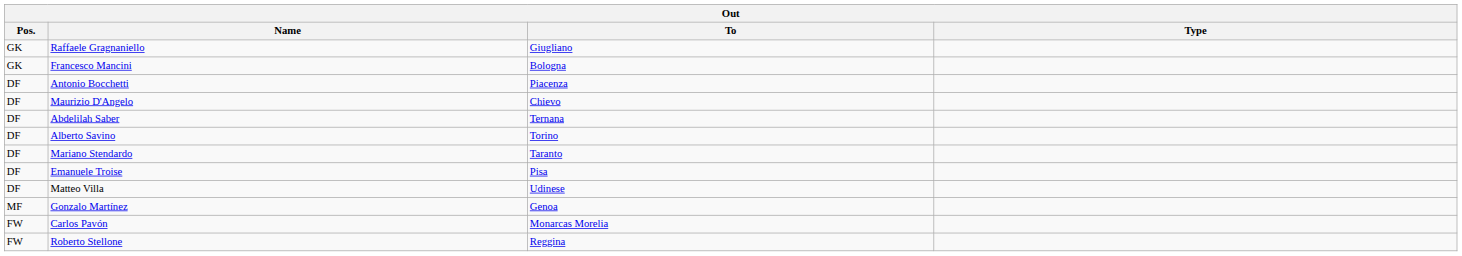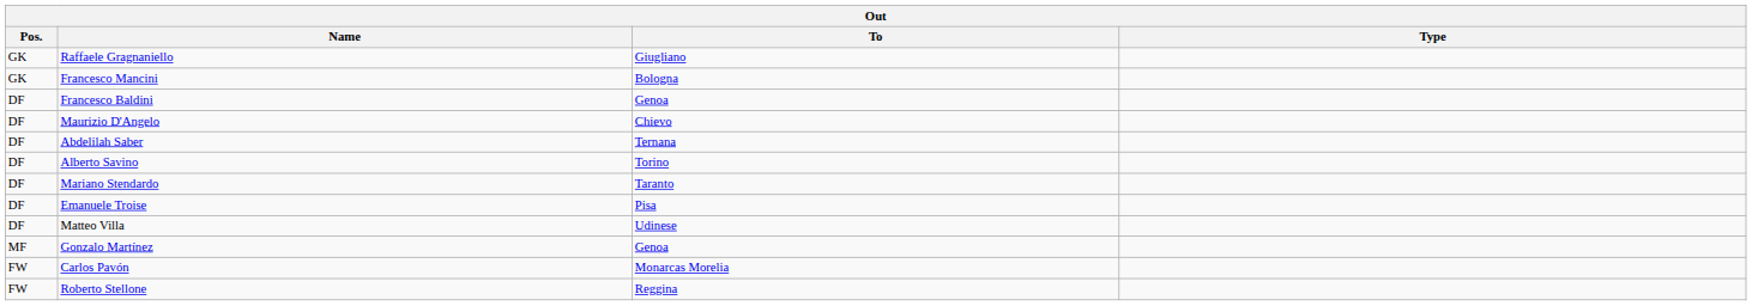+ row: DF | Francesco Baldini | Genoa
- row: DF | Antonio Bocchetti | Piacenza
